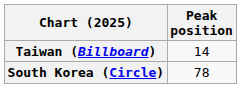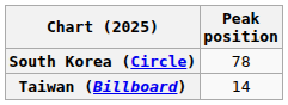rows swapped: South Korea (Circle) <-> Taiwan (Billboard)
